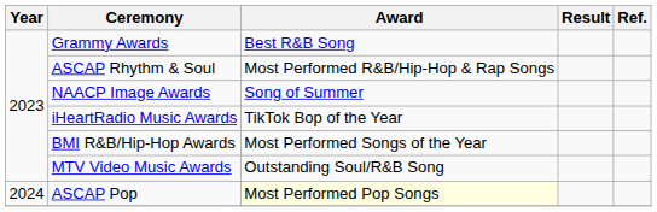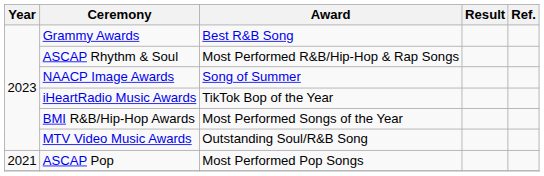ASCAP Pop | Year: 2024 -> 2021
ASCAP Pop | Award: lightyellow background -> no background
